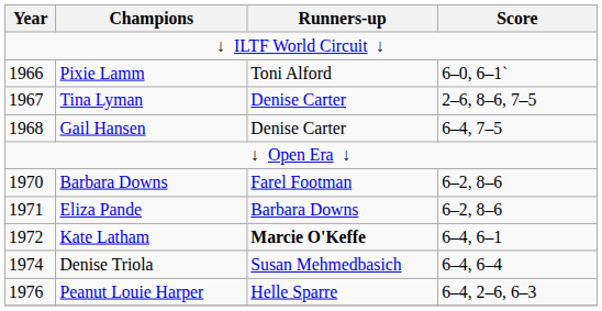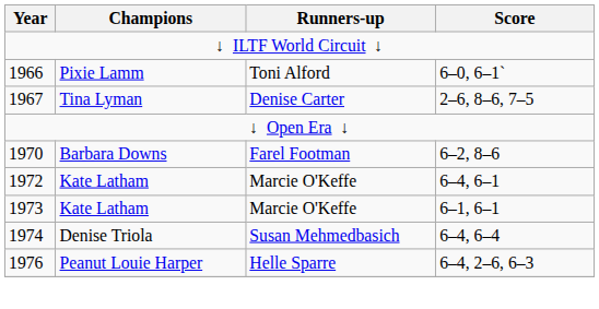- row: 1968 | Gail Hansen | Denise Carter | 6–4, 7–5
- row: 1971 | Eliza Pande | Barbara Downs | 6–2, 8–6
1972 / Kate Latham | Runners-up: bold -> normal
+ row: 1973 | Kate Latham | Marcie O'Keffe | 6–1, 6–1
